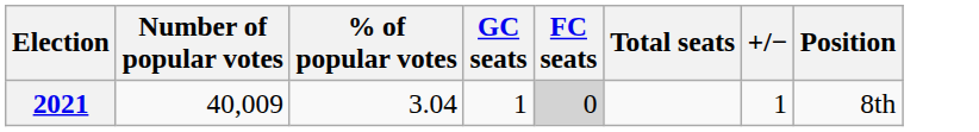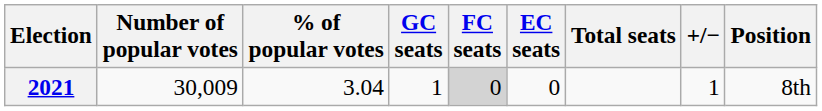+ column: EC seats | 0
2021 | Number of popular votes: 40,009 -> 30,009
